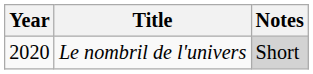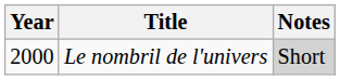Le nombril de l'univers | Year: 2020 -> 2000
